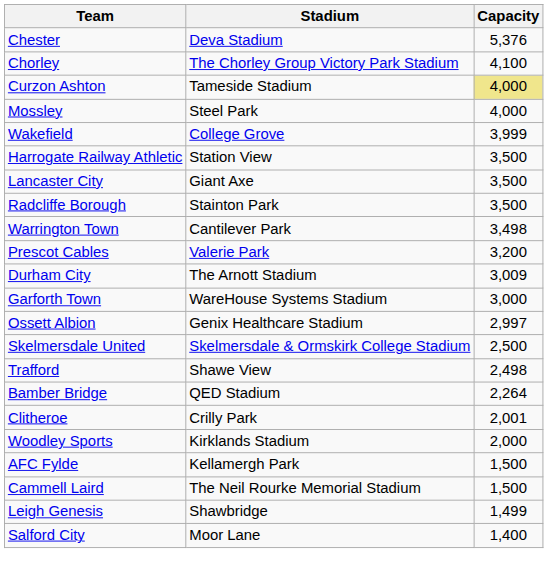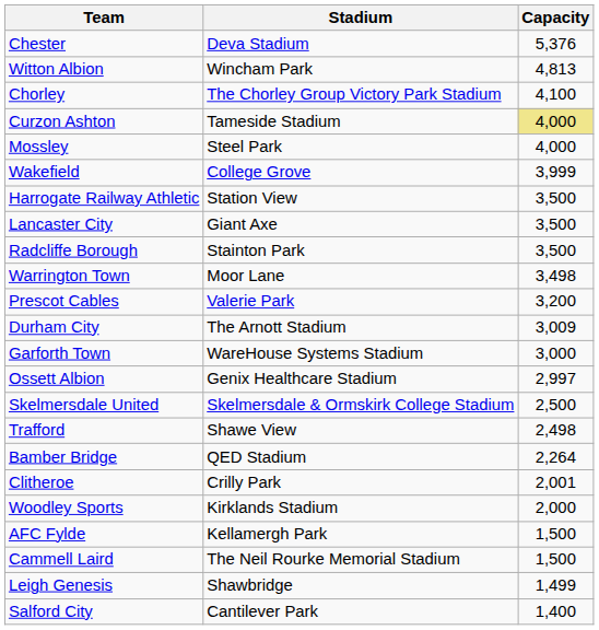+ row: Witton Albion | Wincham Park | 4,813
Warrington Town | Stadium: Cantilever Park -> Moor Lane
Salford City | Stadium: Moor Lane -> Cantilever Park
